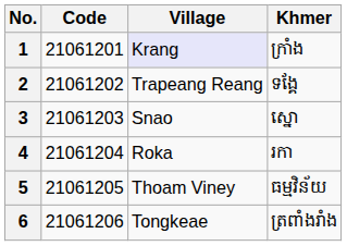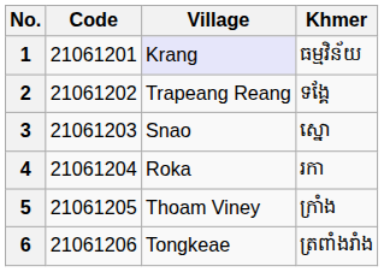1 | Khmer: ក្រាំង -> ធម្មវិន័យ
5 | Khmer: ធម្មវិន័យ -> ក្រាំង
